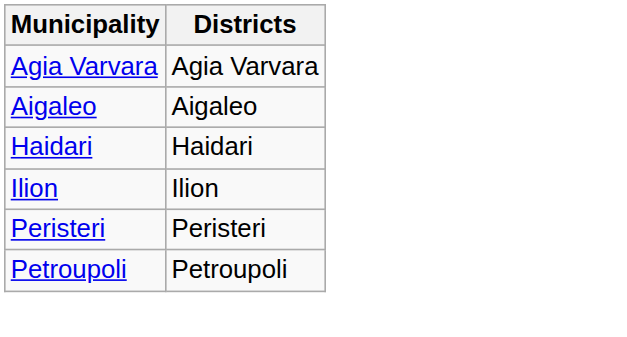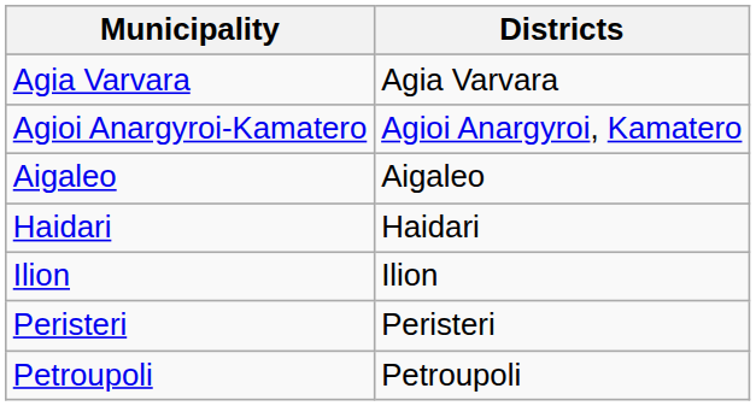+ row: Agioi Anargyroi-Kamatero | Agioi Anargyroi, Kamatero
